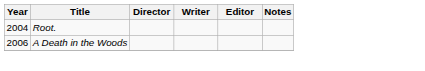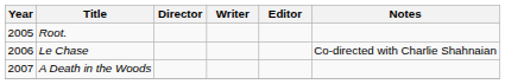Root. | Year: 2004 -> 2005
+ row: 2006 | Le Chase | Co-directed with Charlie Shahnaian
A Death in the Woods | Year: 2006 -> 2007
